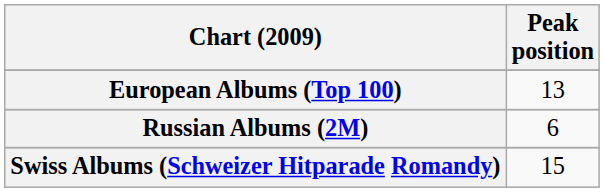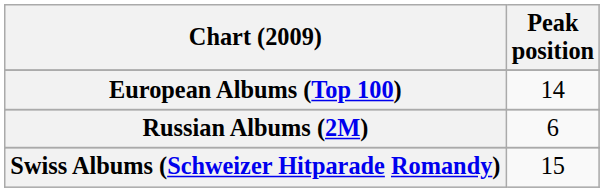European Albums (Top 100) | Peak position: 13 -> 14
